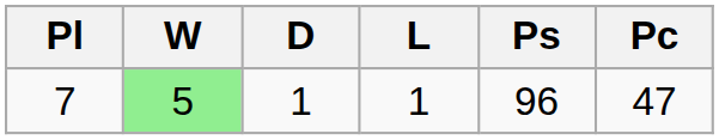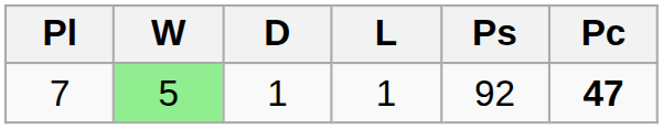7 | Ps: 96 -> 92
7 | Pc: normal -> bold
